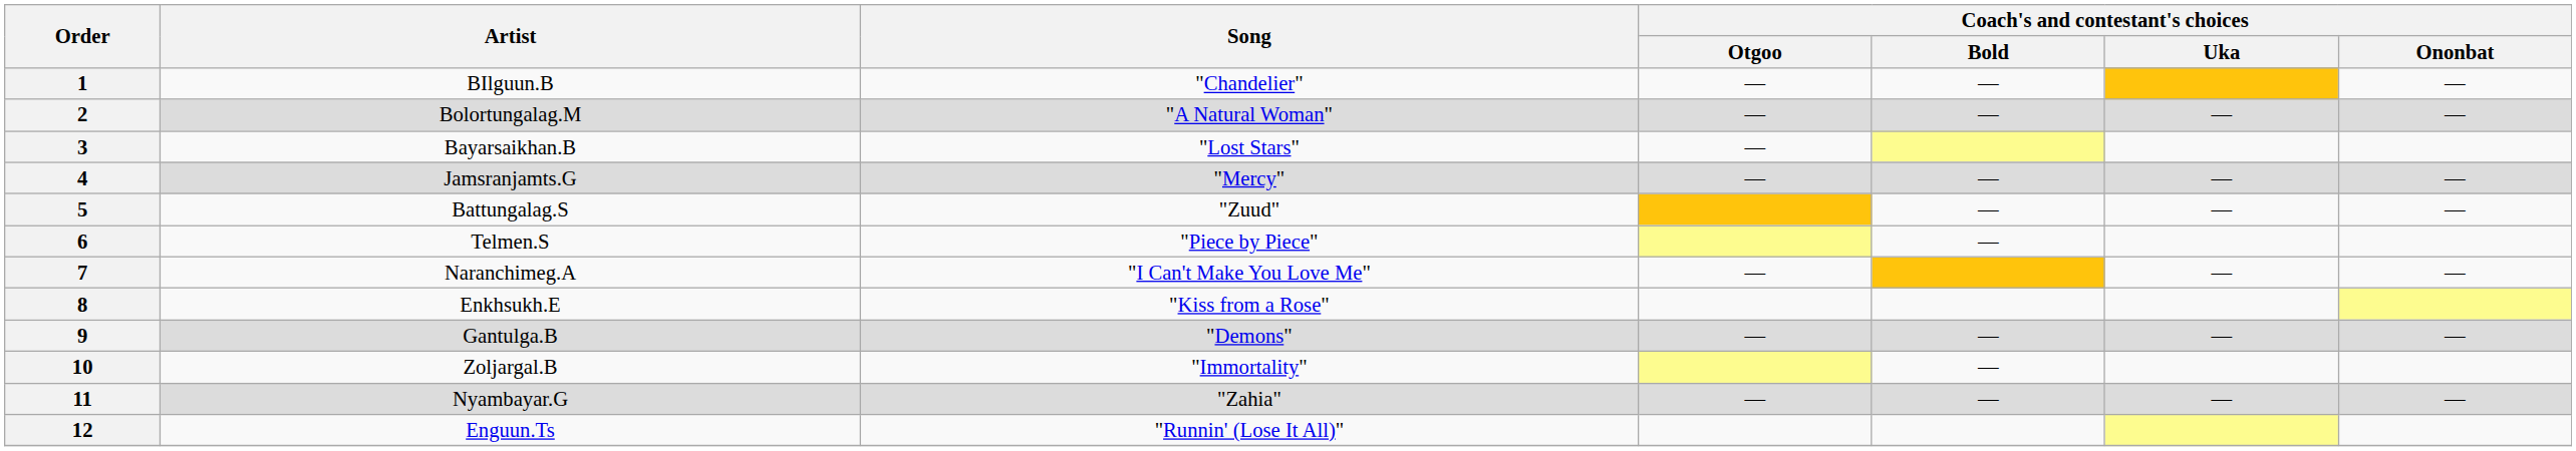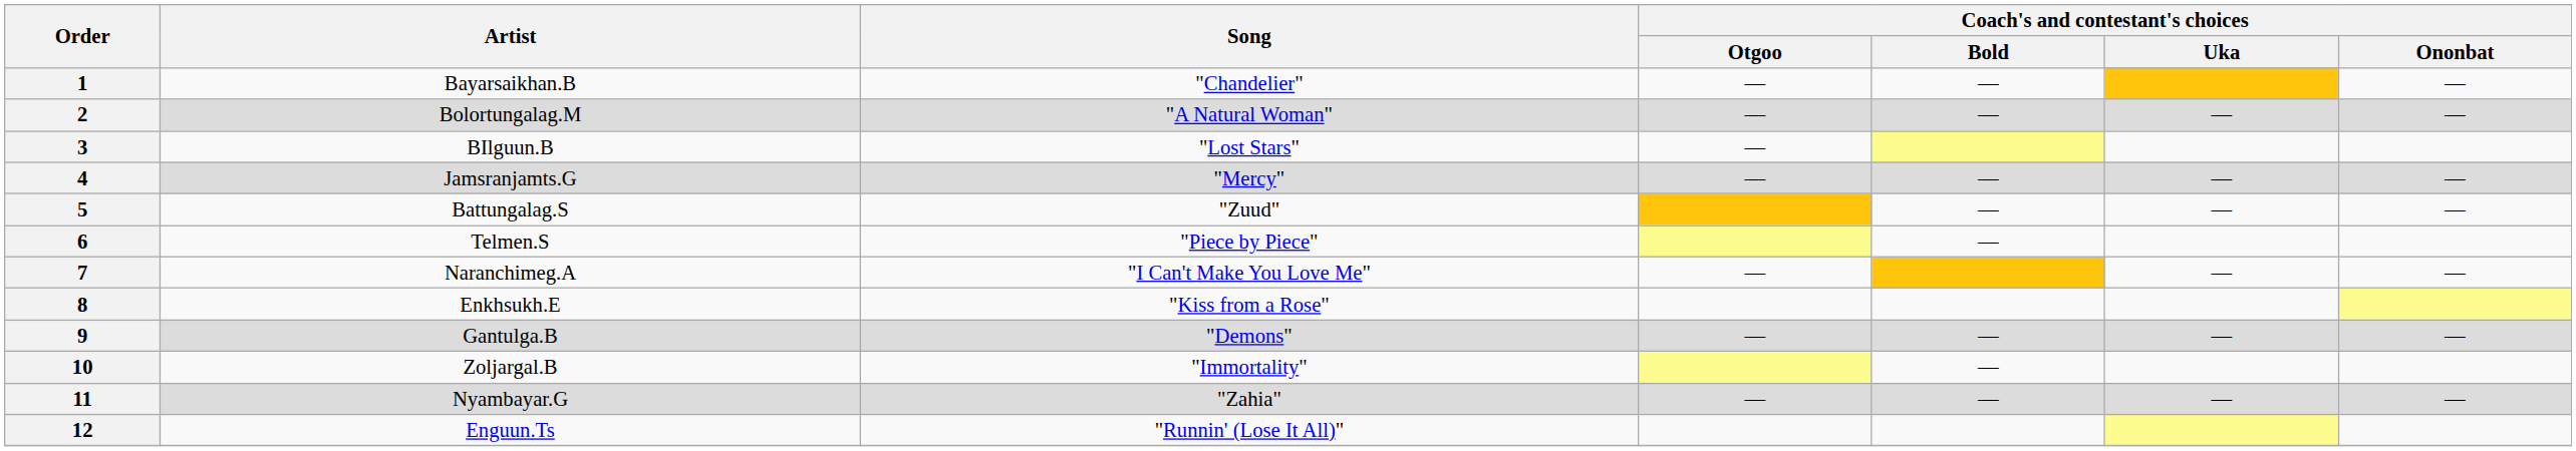1 | Artist: BIlguun.B -> Bayarsaikhan.B
3 | Artist: Bayarsaikhan.B -> BIlguun.B
